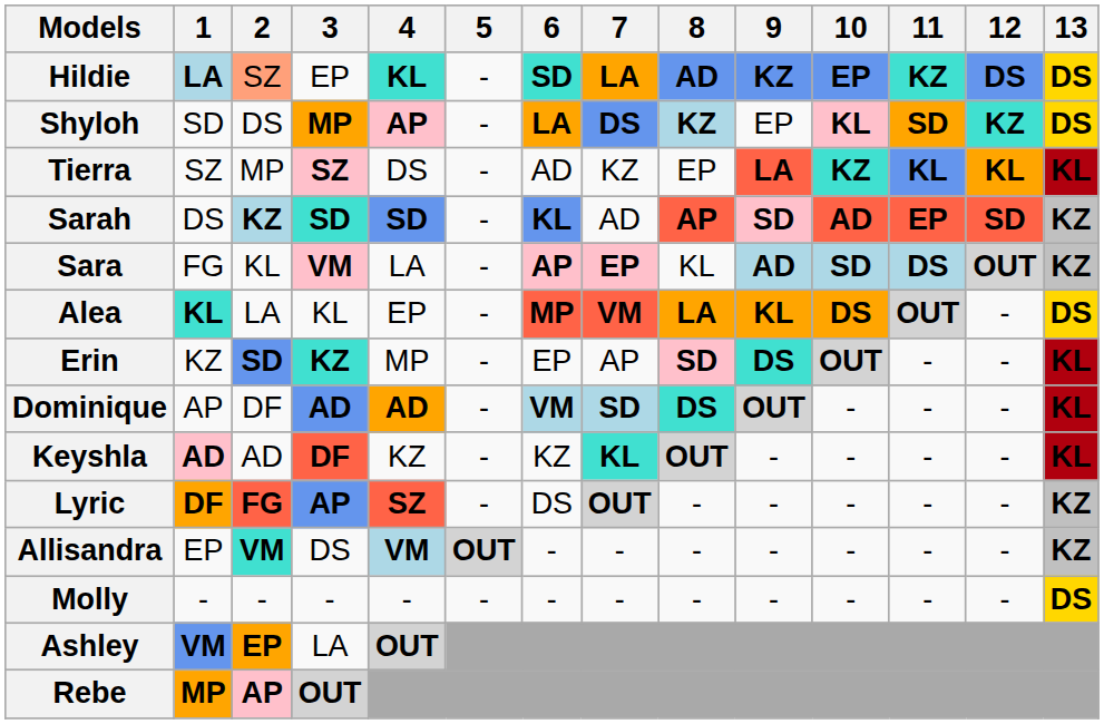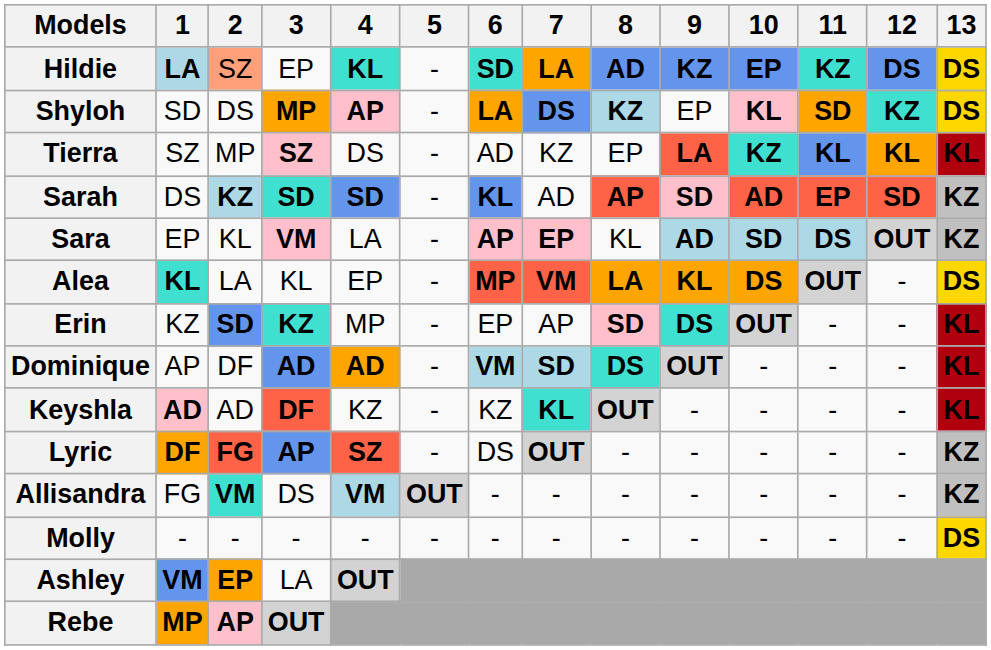Sara | 1: FG -> EP
Allisandra | 1: EP -> FG
